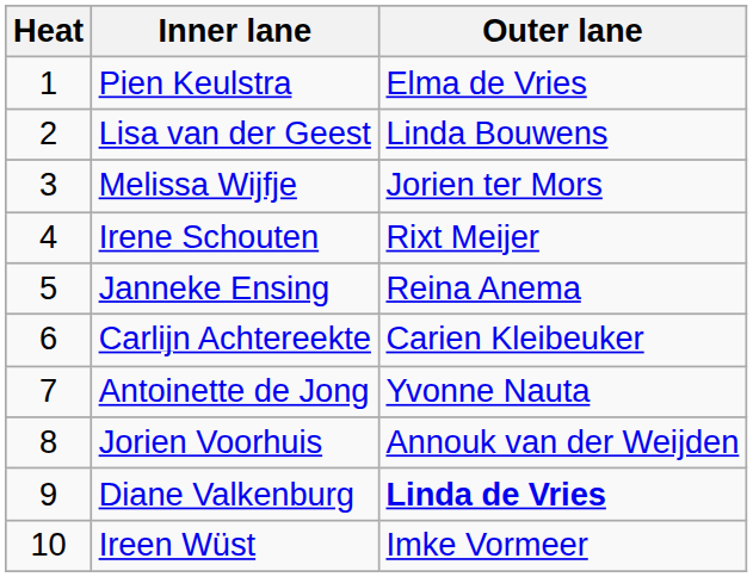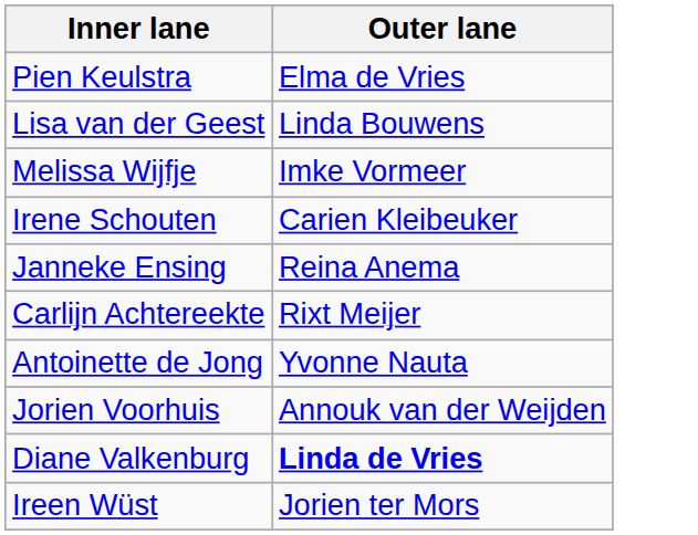- column: Heat | 1 | 2 | 3 | 4 | 5 | 6 | 7 | 8 | 9 | 10
Melissa Wijfje | Outer lane: Jorien ter Mors -> Imke Vormeer
Irene Schouten | Outer lane: Rixt Meijer -> Carien Kleibeuker
Carlijn Achtereekte | Outer lane: Carien Kleibeuker -> Rixt Meijer
Ireen Wüst | Outer lane: Imke Vormeer -> Jorien ter Mors
